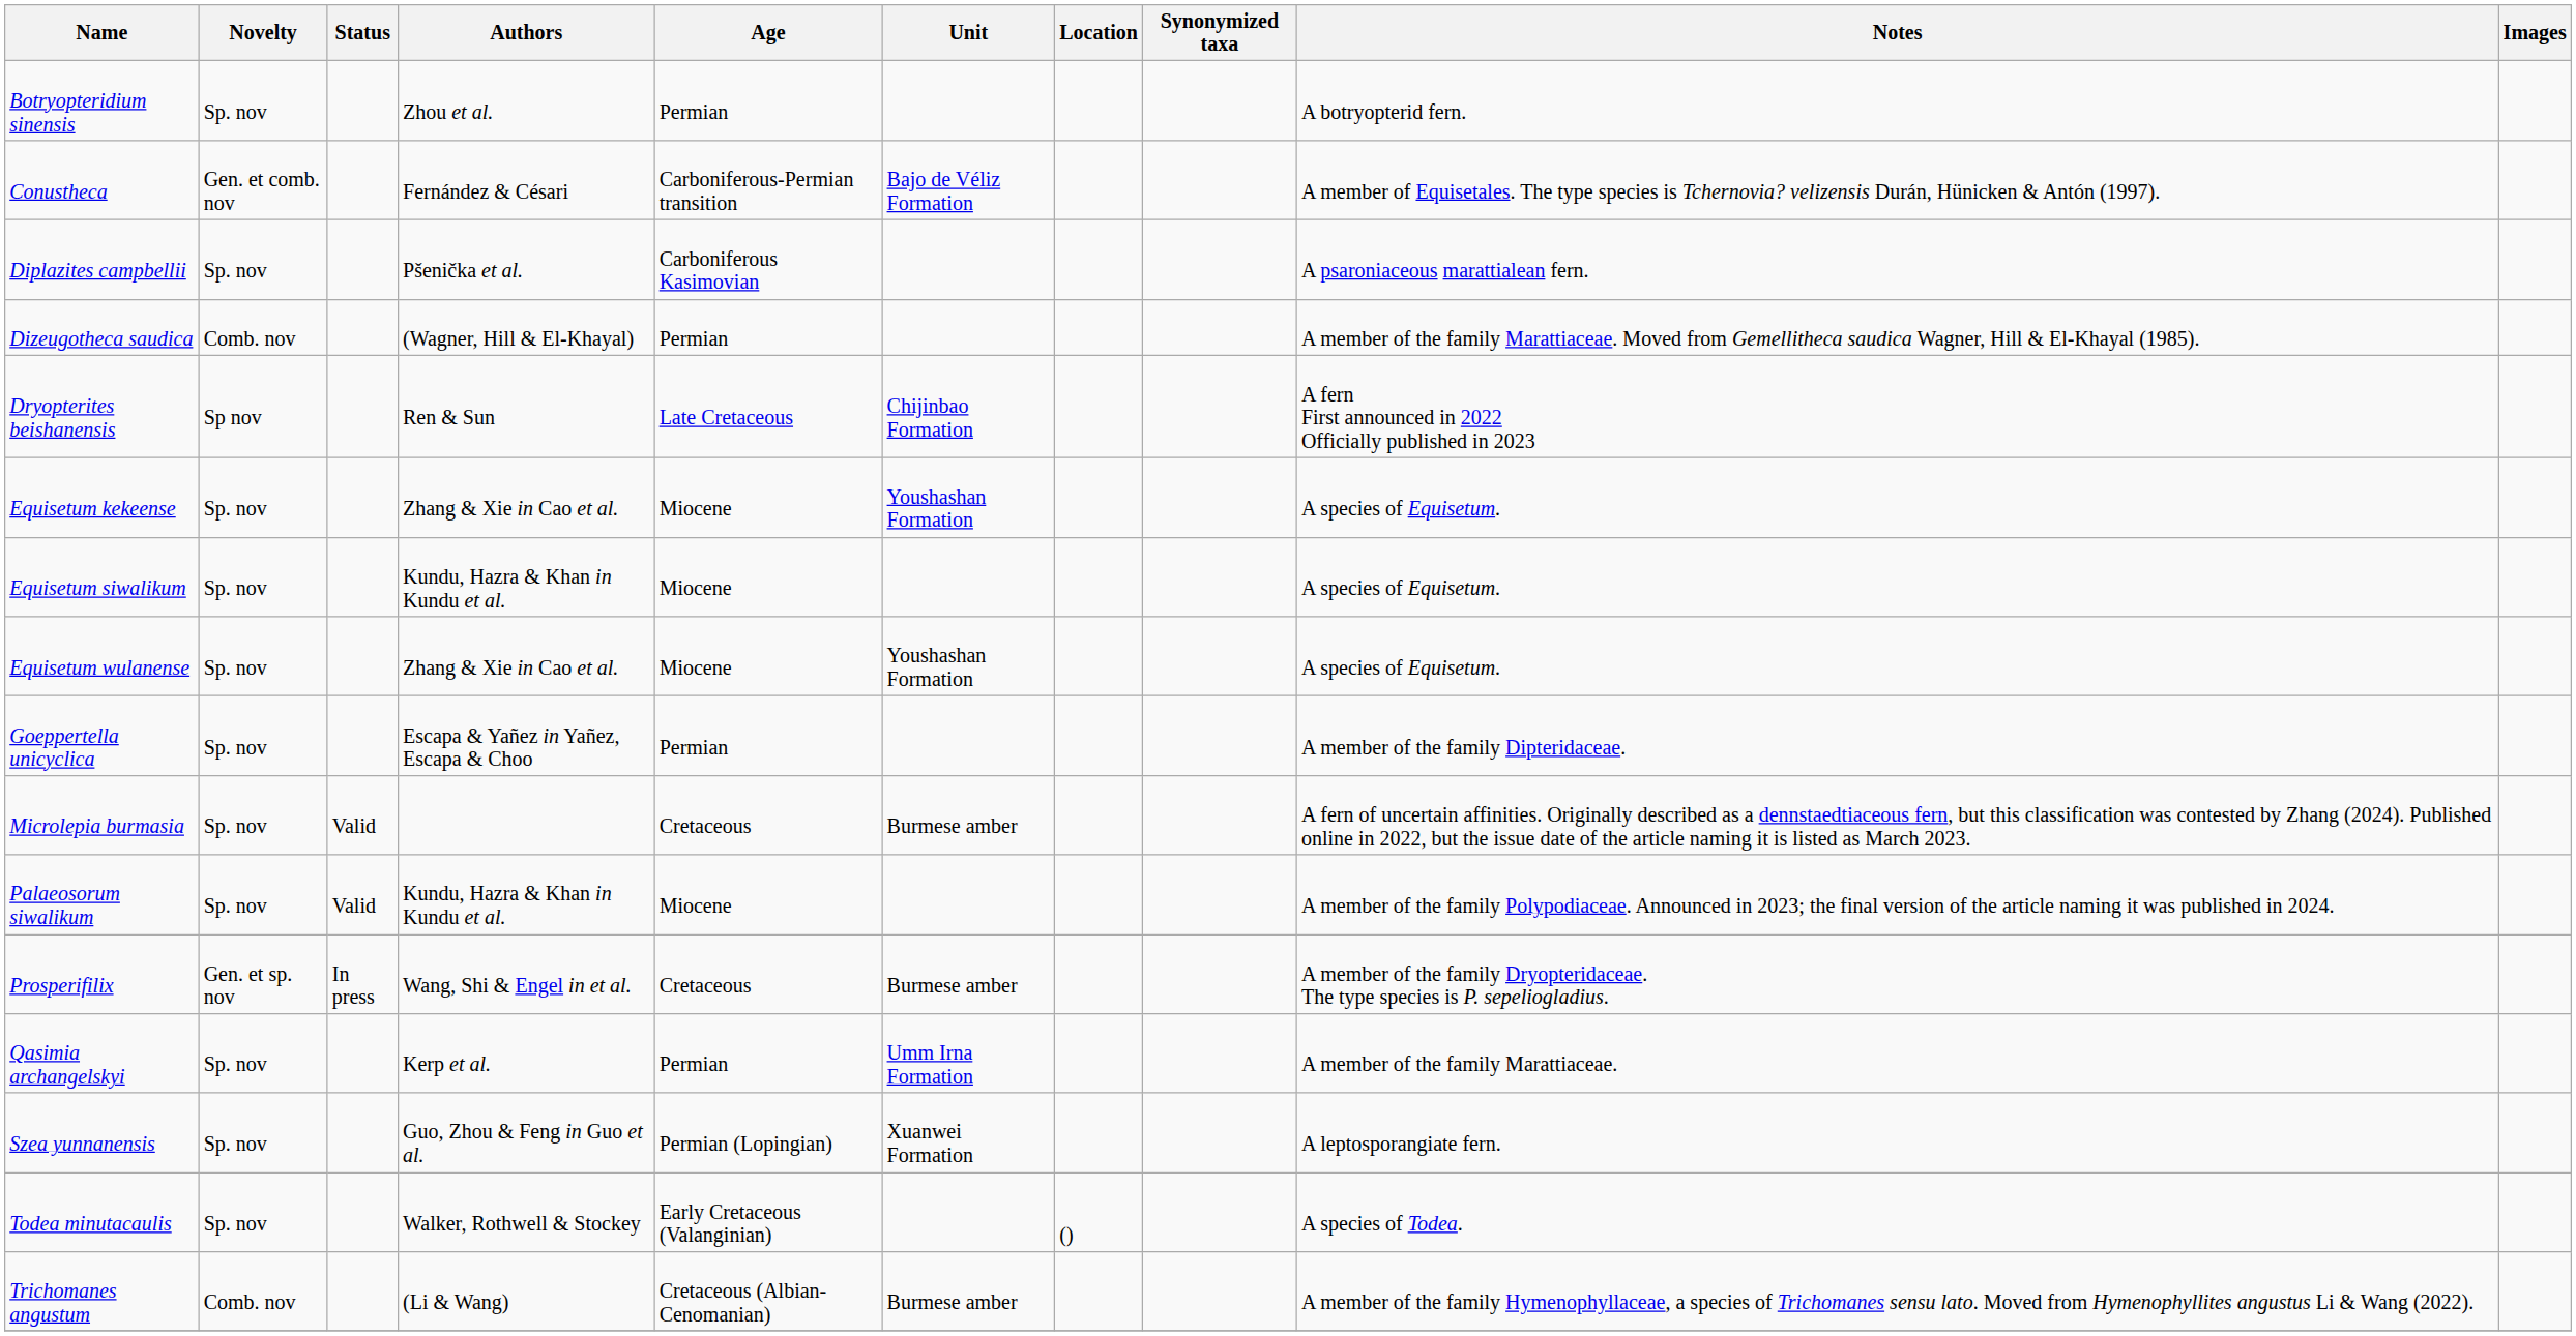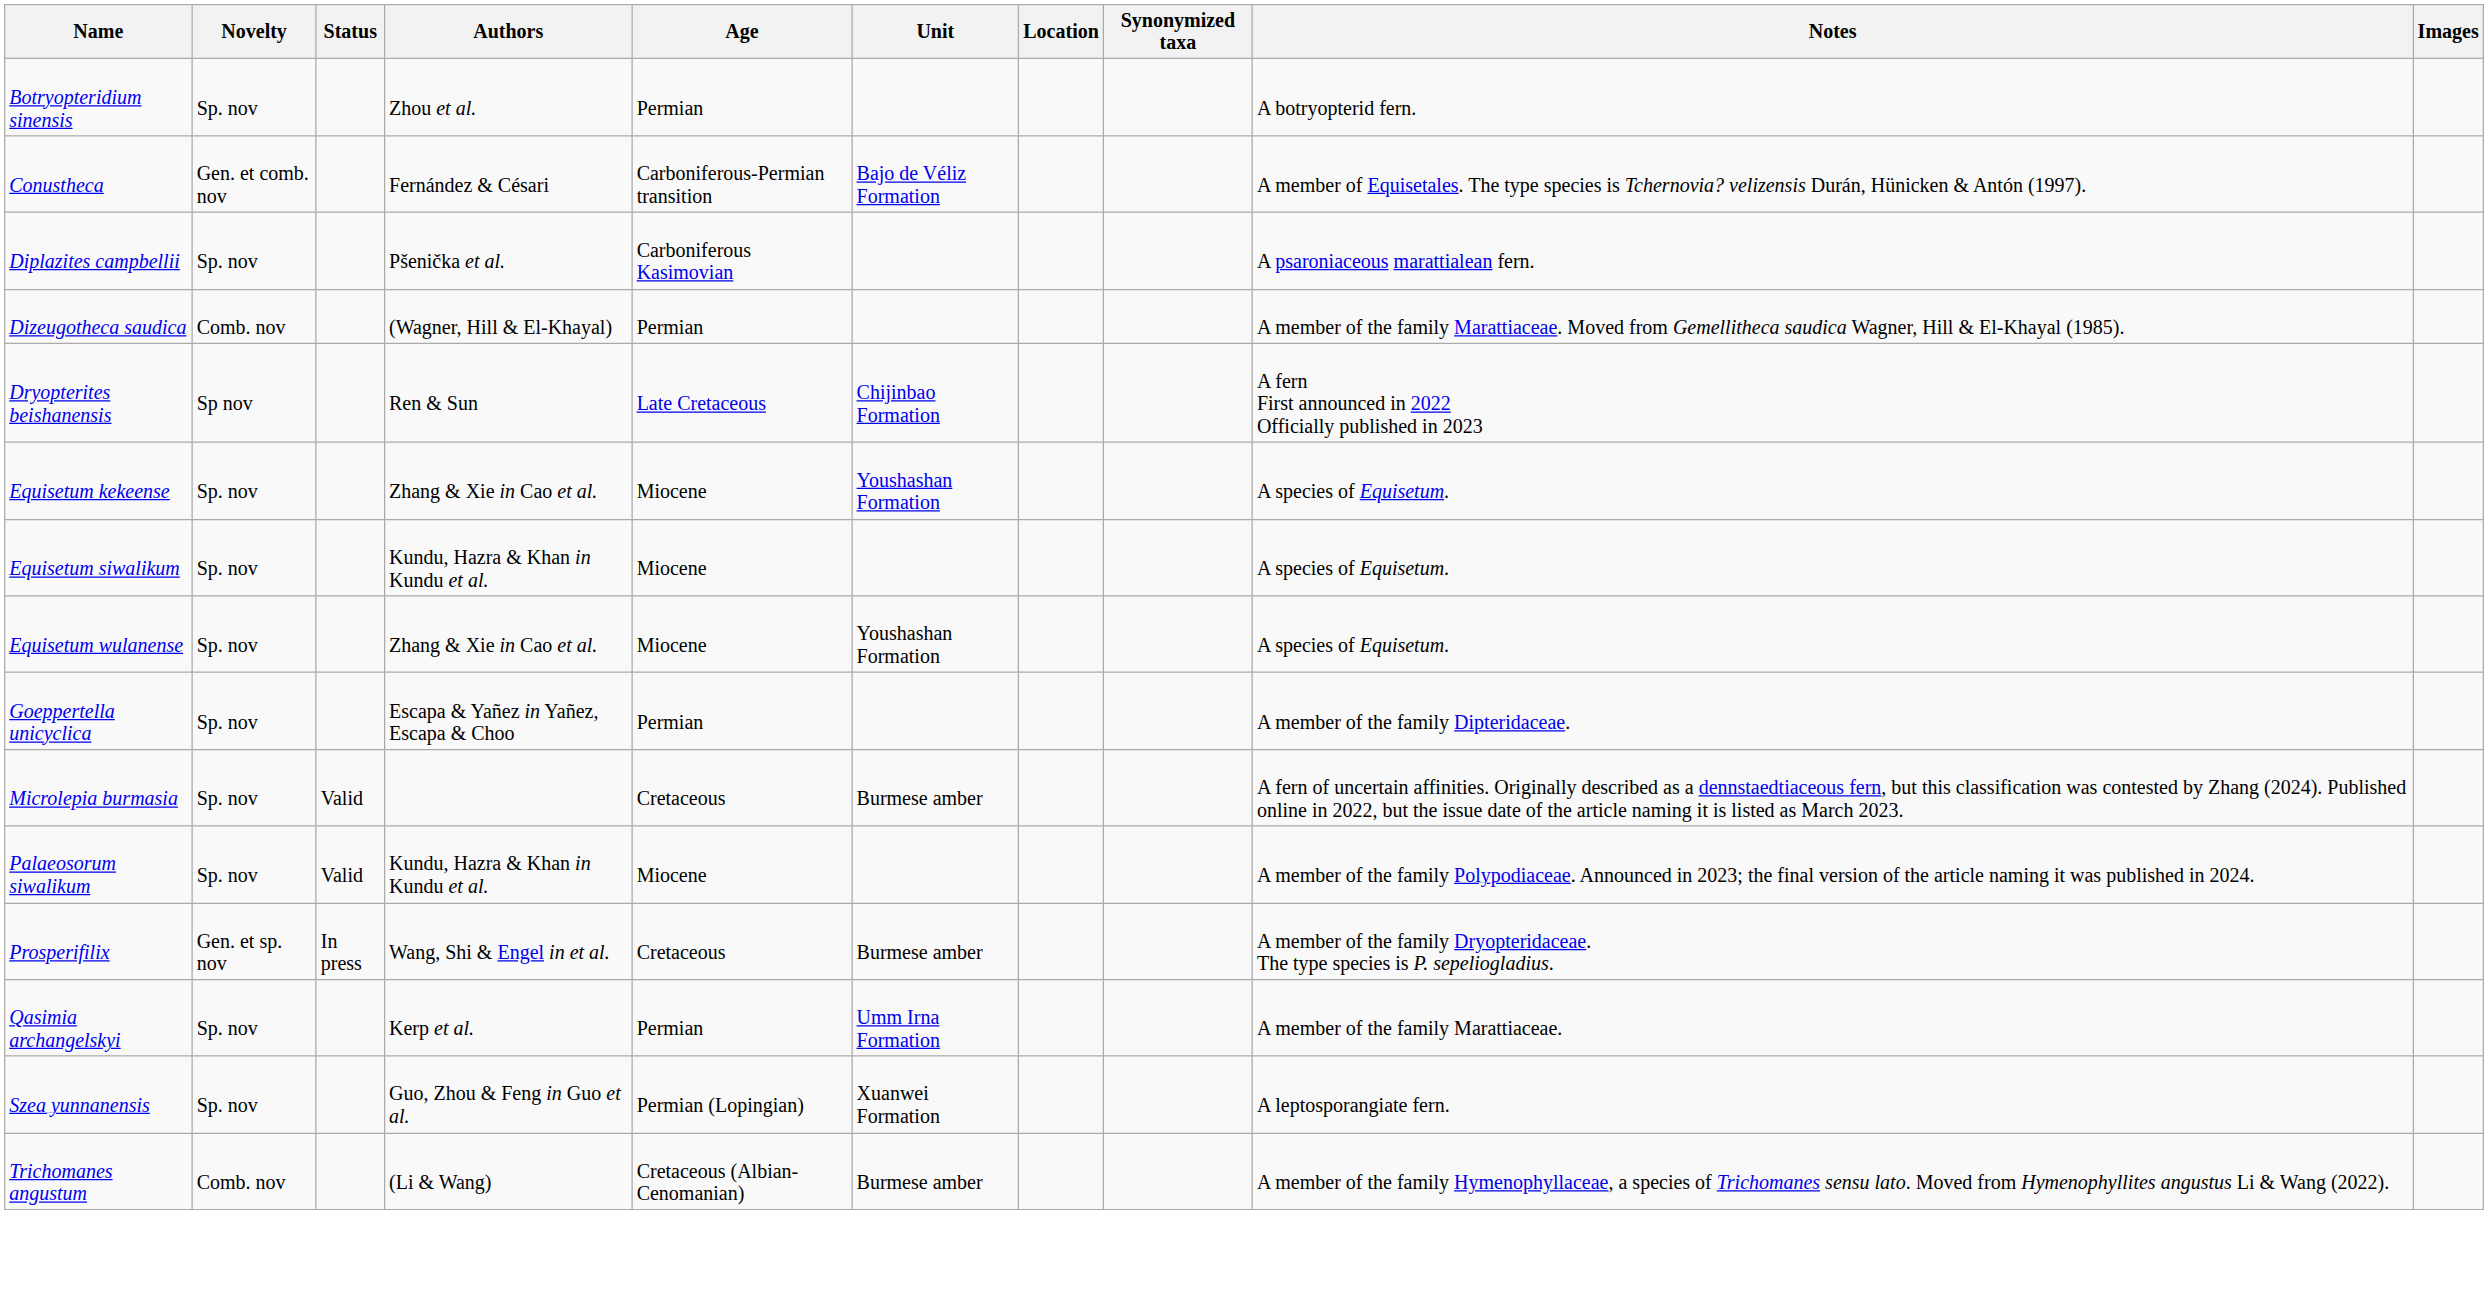- row: Todea minutacaulis | Sp. nov | Walker, Rothwell & Stockey | Early Cretaceous (Valanginian) | () | A species of Todea.
